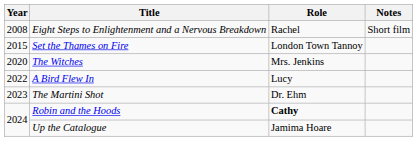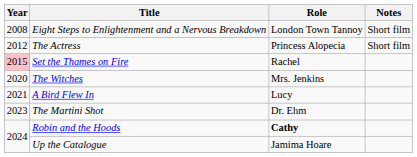Eight Steps to Enlightenment and a Nervous Breakdown | Role: Rachel -> London Town Tannoy
+ row: 2012 | The Actress | Princess Alopecia | Short film
Set the Thames on Fire | Year: no background -> pink background
Set the Thames on Fire | Role: London Town Tannoy -> Rachel
A Bird Flew In | Year: 2022 -> 2021
